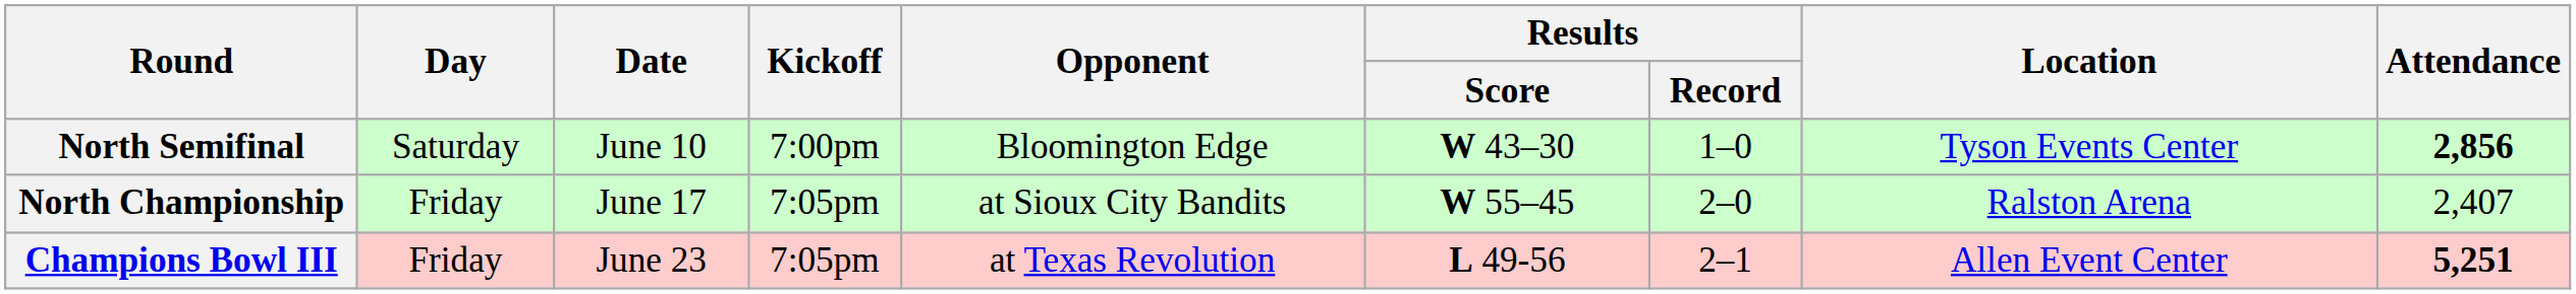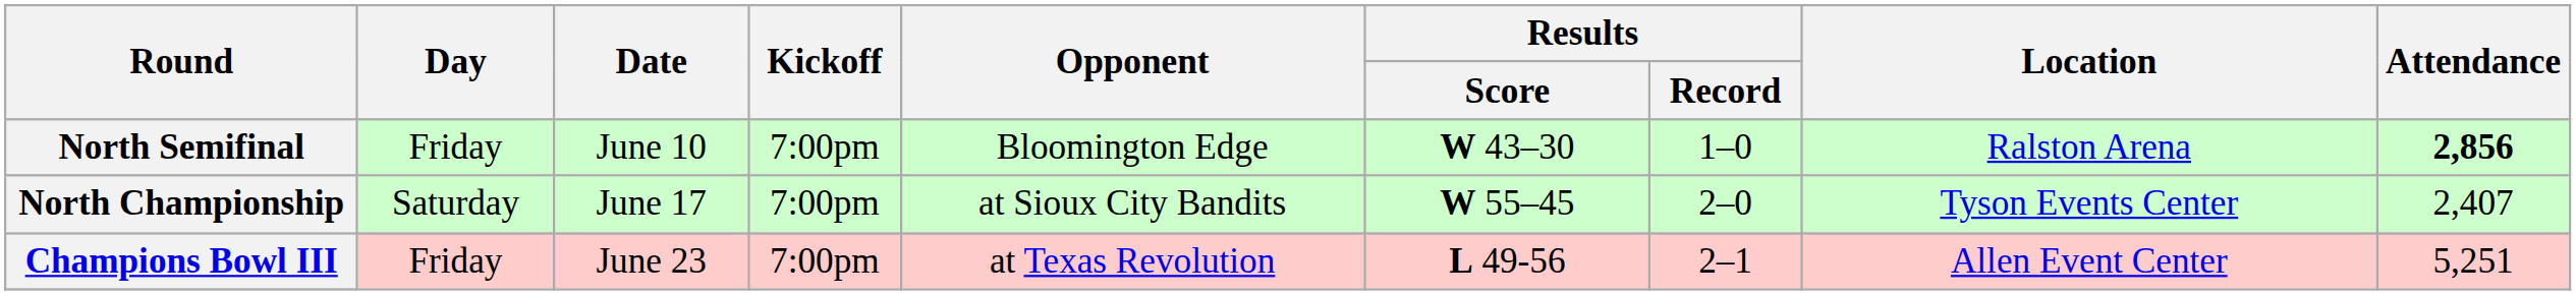North Semifinal | Day: Saturday -> Friday
North Semifinal | Location: Tyson Events Center -> Ralston Arena
North Championship | Day: Friday -> Saturday
North Championship | Kickoff: 7:05pm -> 7:00pm
North Championship | Location: Ralston Arena -> Tyson Events Center
Champions Bowl III | Kickoff: 7:05pm -> 7:00pm
Champions Bowl III | Attendance: bold -> normal
